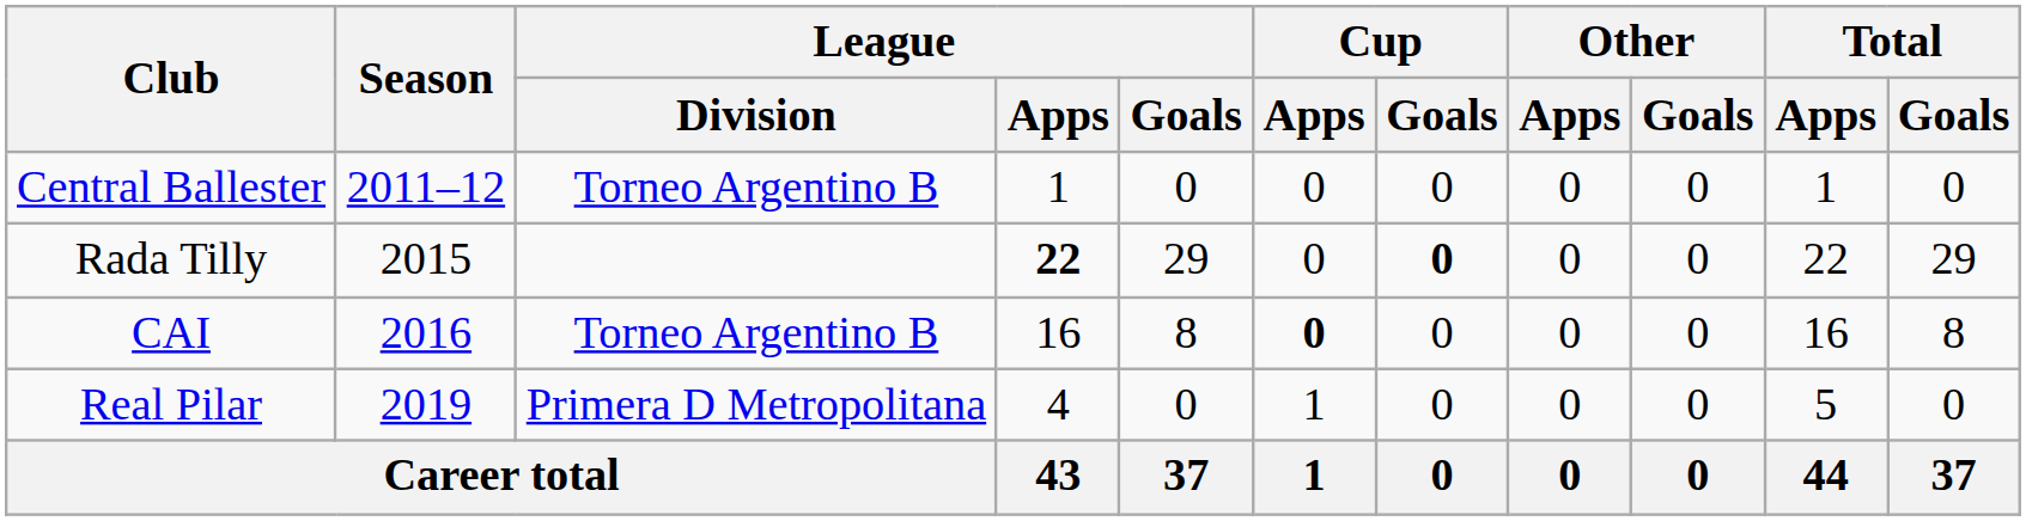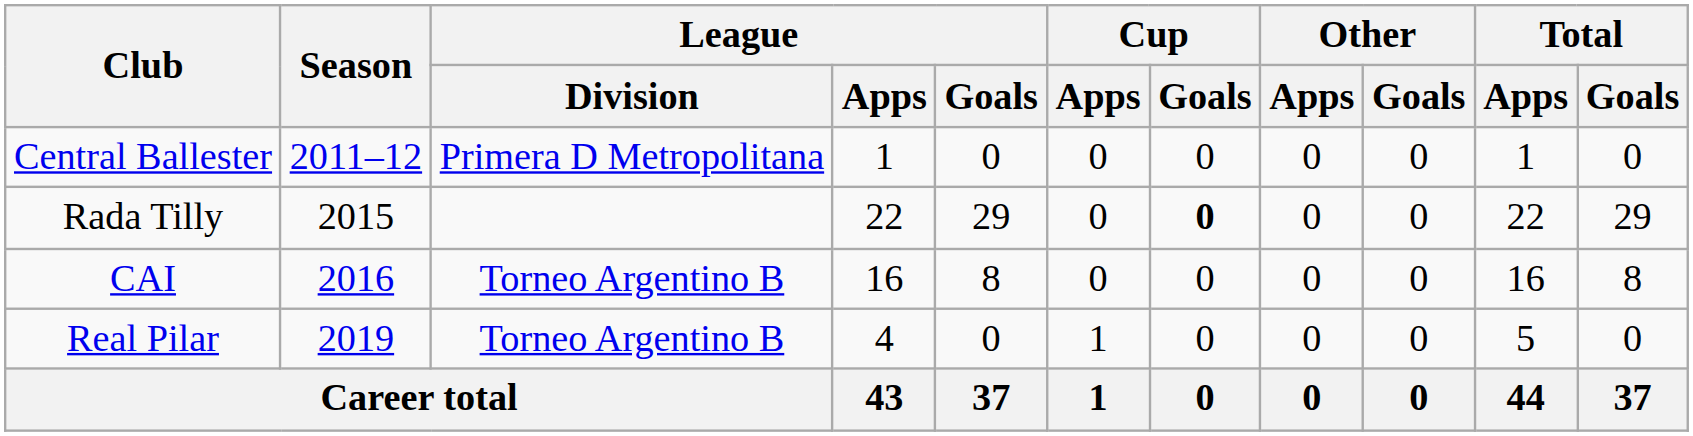Central Ballester | League / Division: Torneo Argentino B -> Primera D Metropolitana
Rada Tilly | League / Apps: bold -> normal
CAI | Cup / Apps: bold -> normal
Real Pilar | League / Division: Primera D Metropolitana -> Torneo Argentino B
